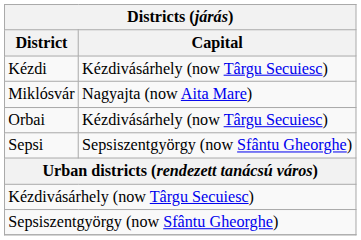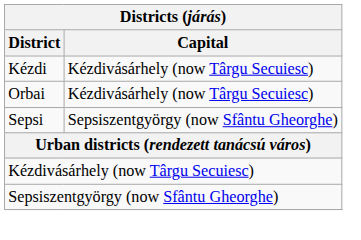- row: Miklósvár | Nagyajta (now Aita Mare)
